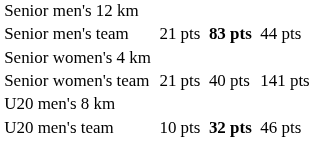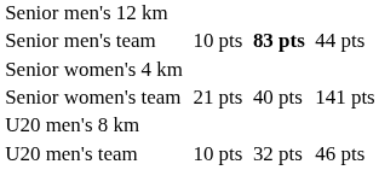Senior men's team | column 3: 21 pts -> 10 pts
U20 men's team | column 5: bold -> normal
